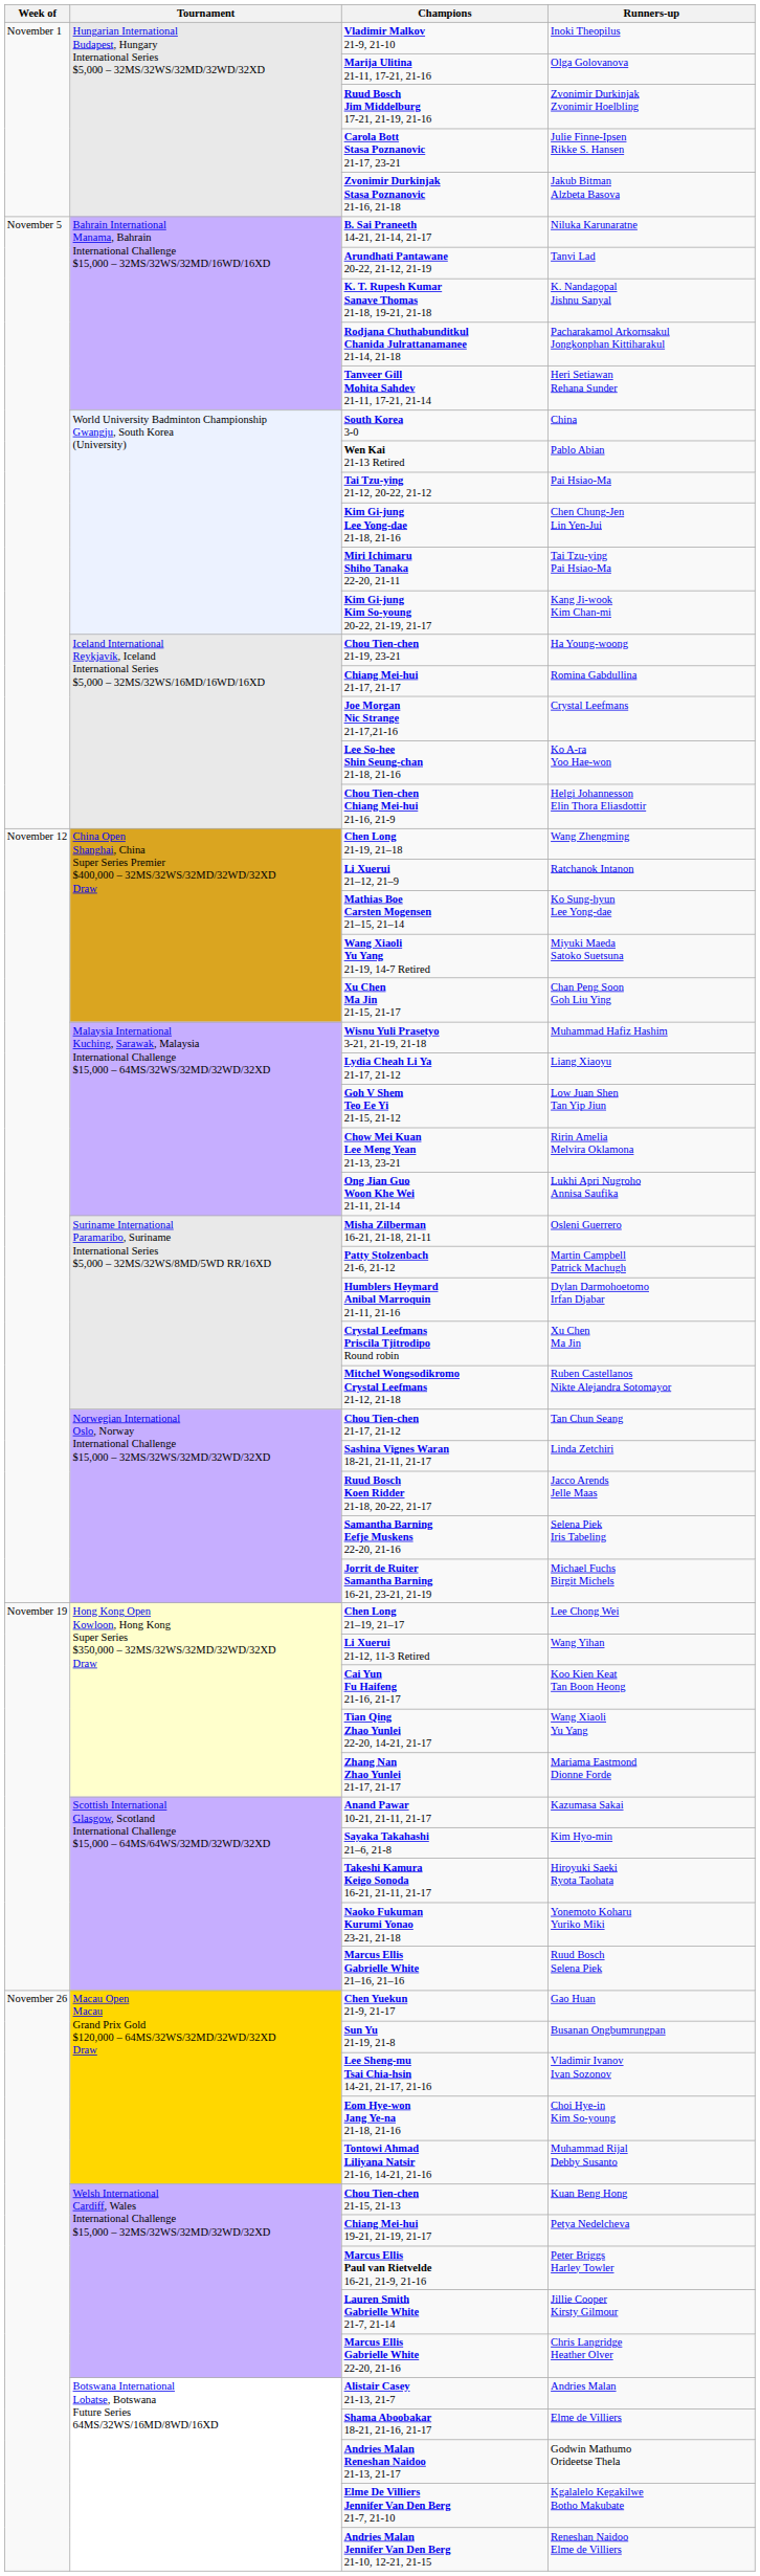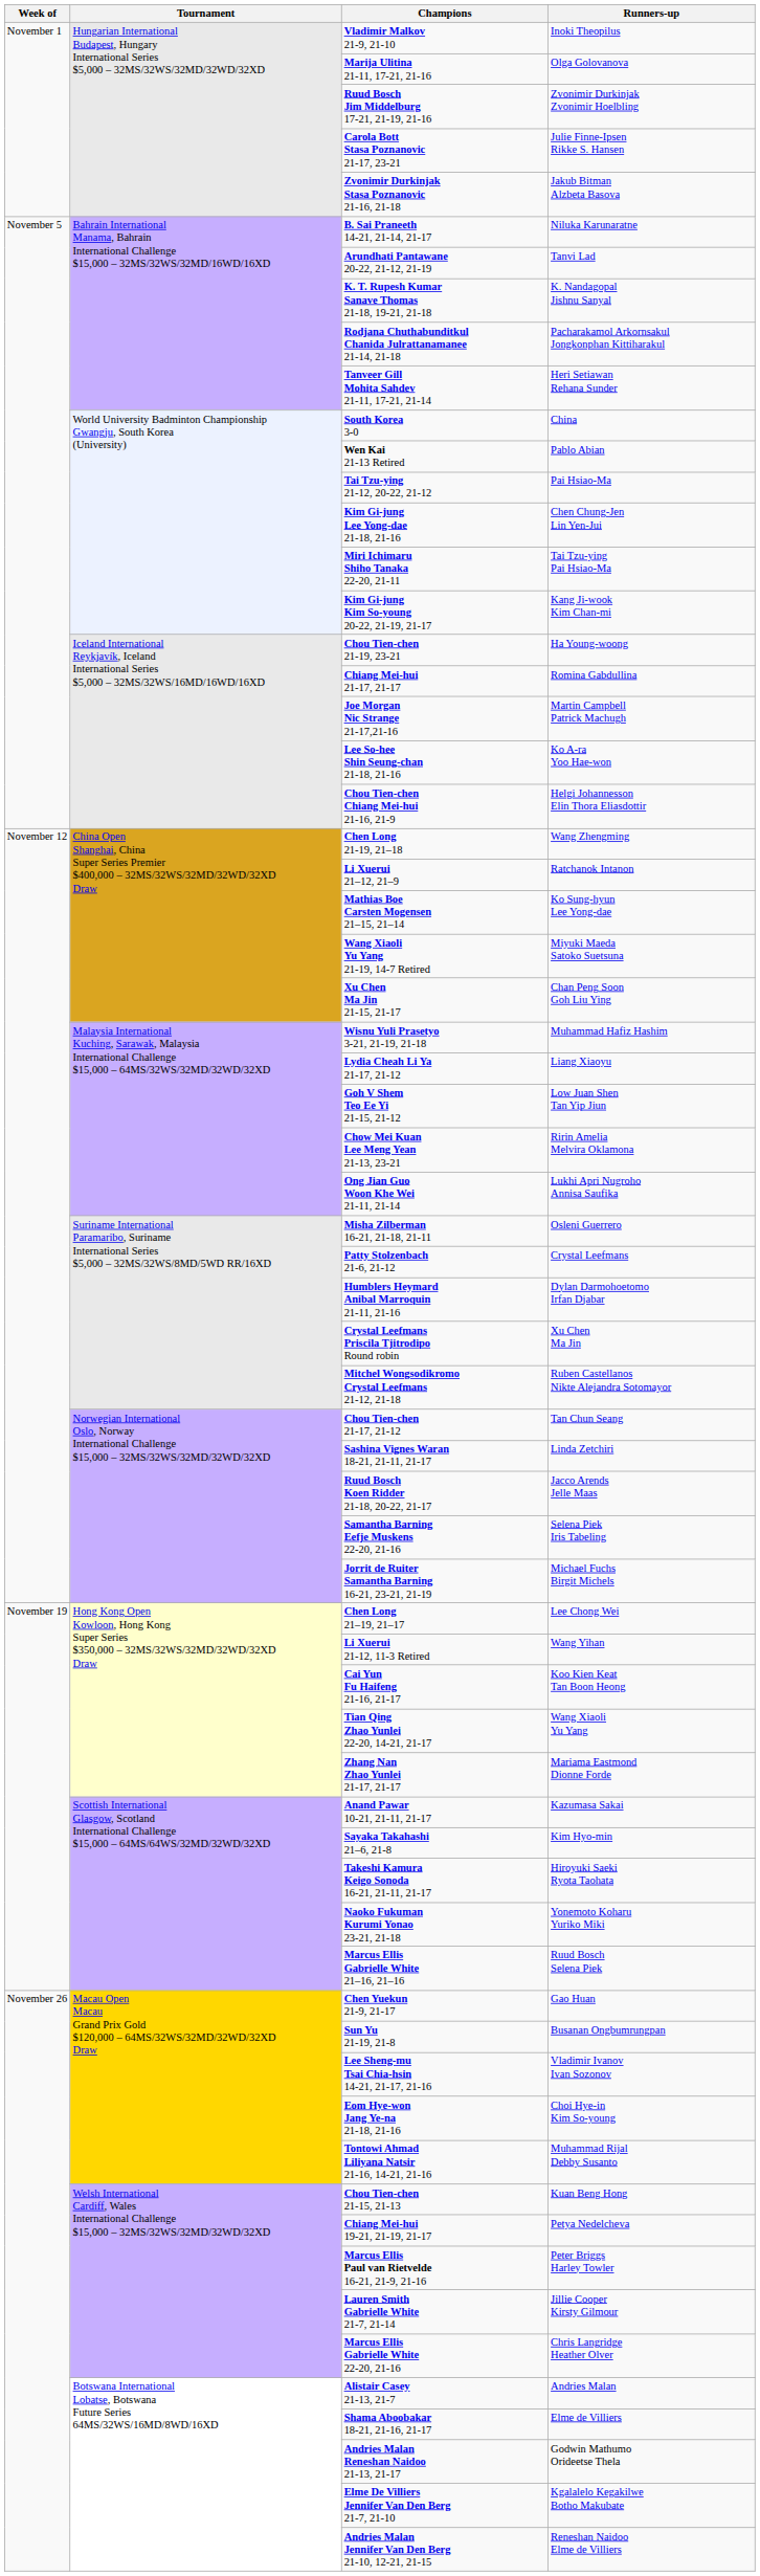Joe Morgan Nic Strange 21-17,21-16 | Runners-up: Crystal Leefmans -> Martin Campbell Patrick Machugh
Patty Stolzenbach 21-6, 21-12 | Runners-up: Martin Campbell Patrick Machugh -> Crystal Leefmans
